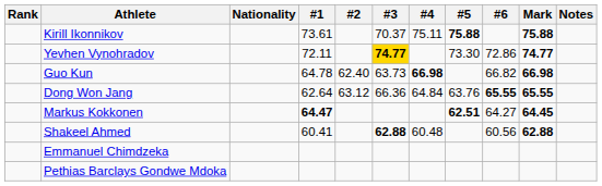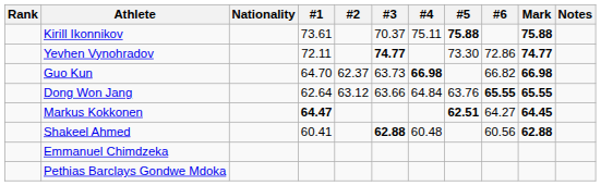Yevhen Vynohradov | #3: gold background -> no background
Guo Kun | #1: 64.78 -> 64.70
Guo Kun | #2: 62.40 -> 62.37
Dong Won Jang | #3: 66.36 -> 63.66
